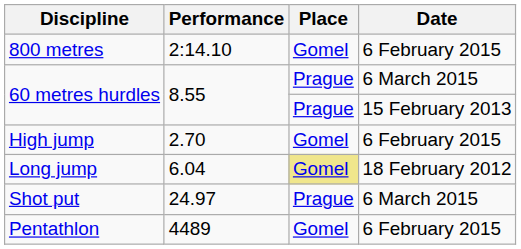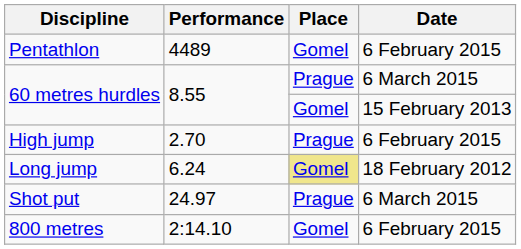rows swapped: 800 metres <-> Pentathlon
60 metres hurdles / 15 February 2013 | Place: Prague -> Gomel
High jump | Place: Gomel -> Prague
Long jump | Performance: 6.04 -> 6.24
